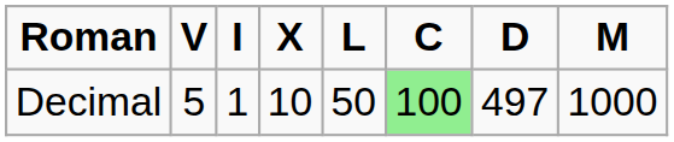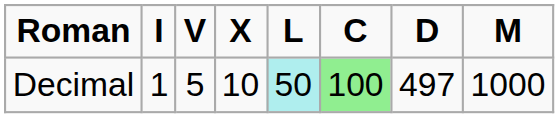columns swapped: I <-> V
Decimal | L: no background -> paleturquoise background
